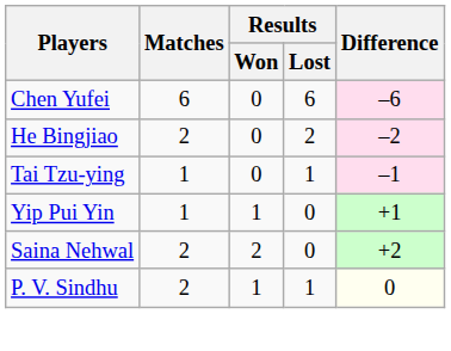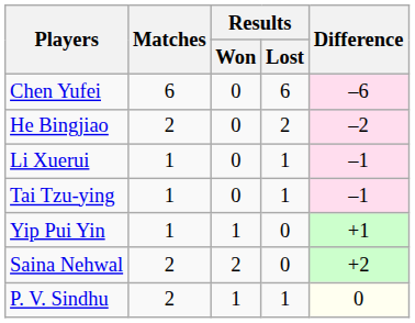+ row: Li Xuerui | 1 | 0 | 1 | –1
